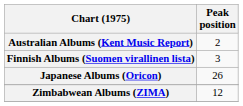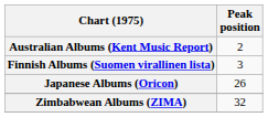Zimbabwean Albums (ZIMA) | Peak position: 12 -> 32
